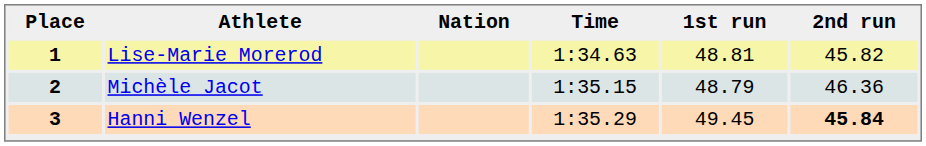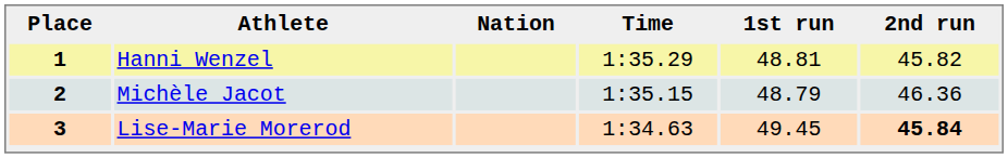1 | Athlete: Lise-Marie Morerod -> Hanni Wenzel
1 | Time: 1:34.63 -> 1:35.29
3 | Athlete: Hanni Wenzel -> Lise-Marie Morerod
3 | Time: 1:35.29 -> 1:34.63
